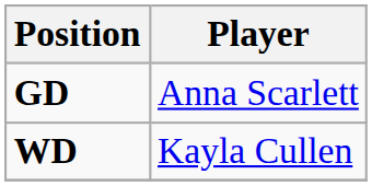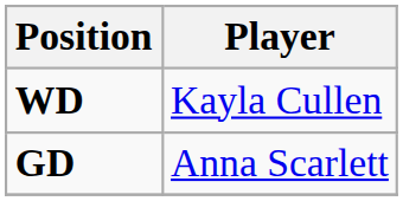rows swapped: WD <-> GD
